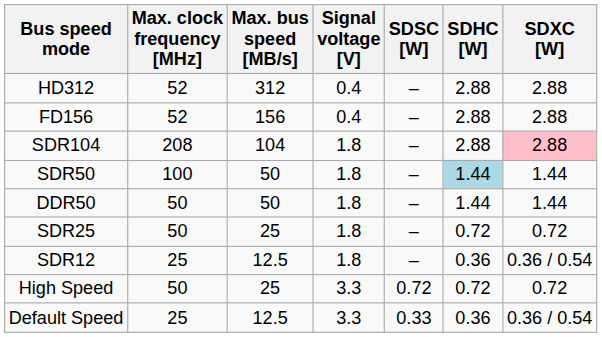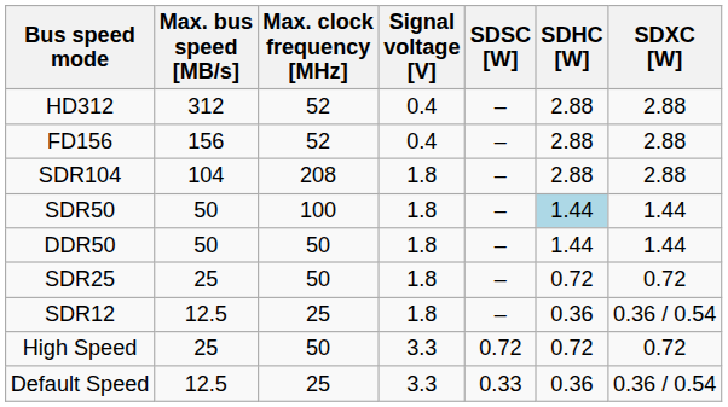columns swapped: Max. bus speed [MB/s] <-> Max. clock frequency [MHz]
SDR104 | SDXC [W]: pink background -> no background
